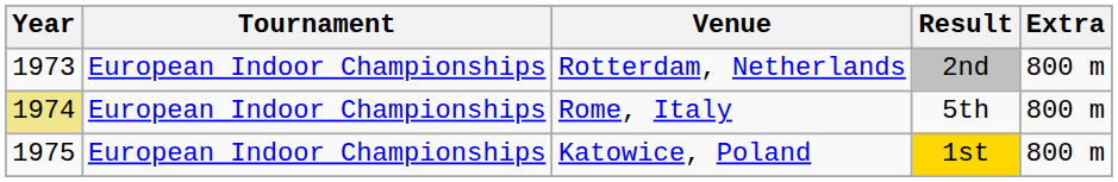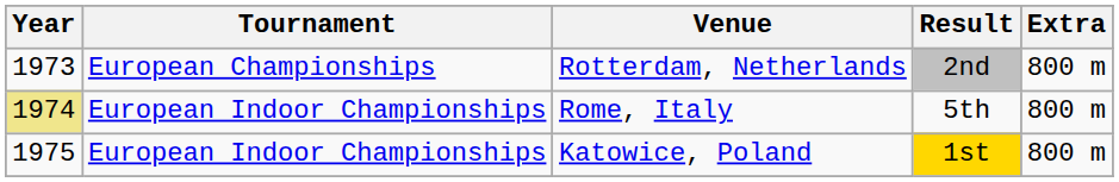Rotterdam, Netherlands | Tournament: European Indoor Championships -> European Championships
